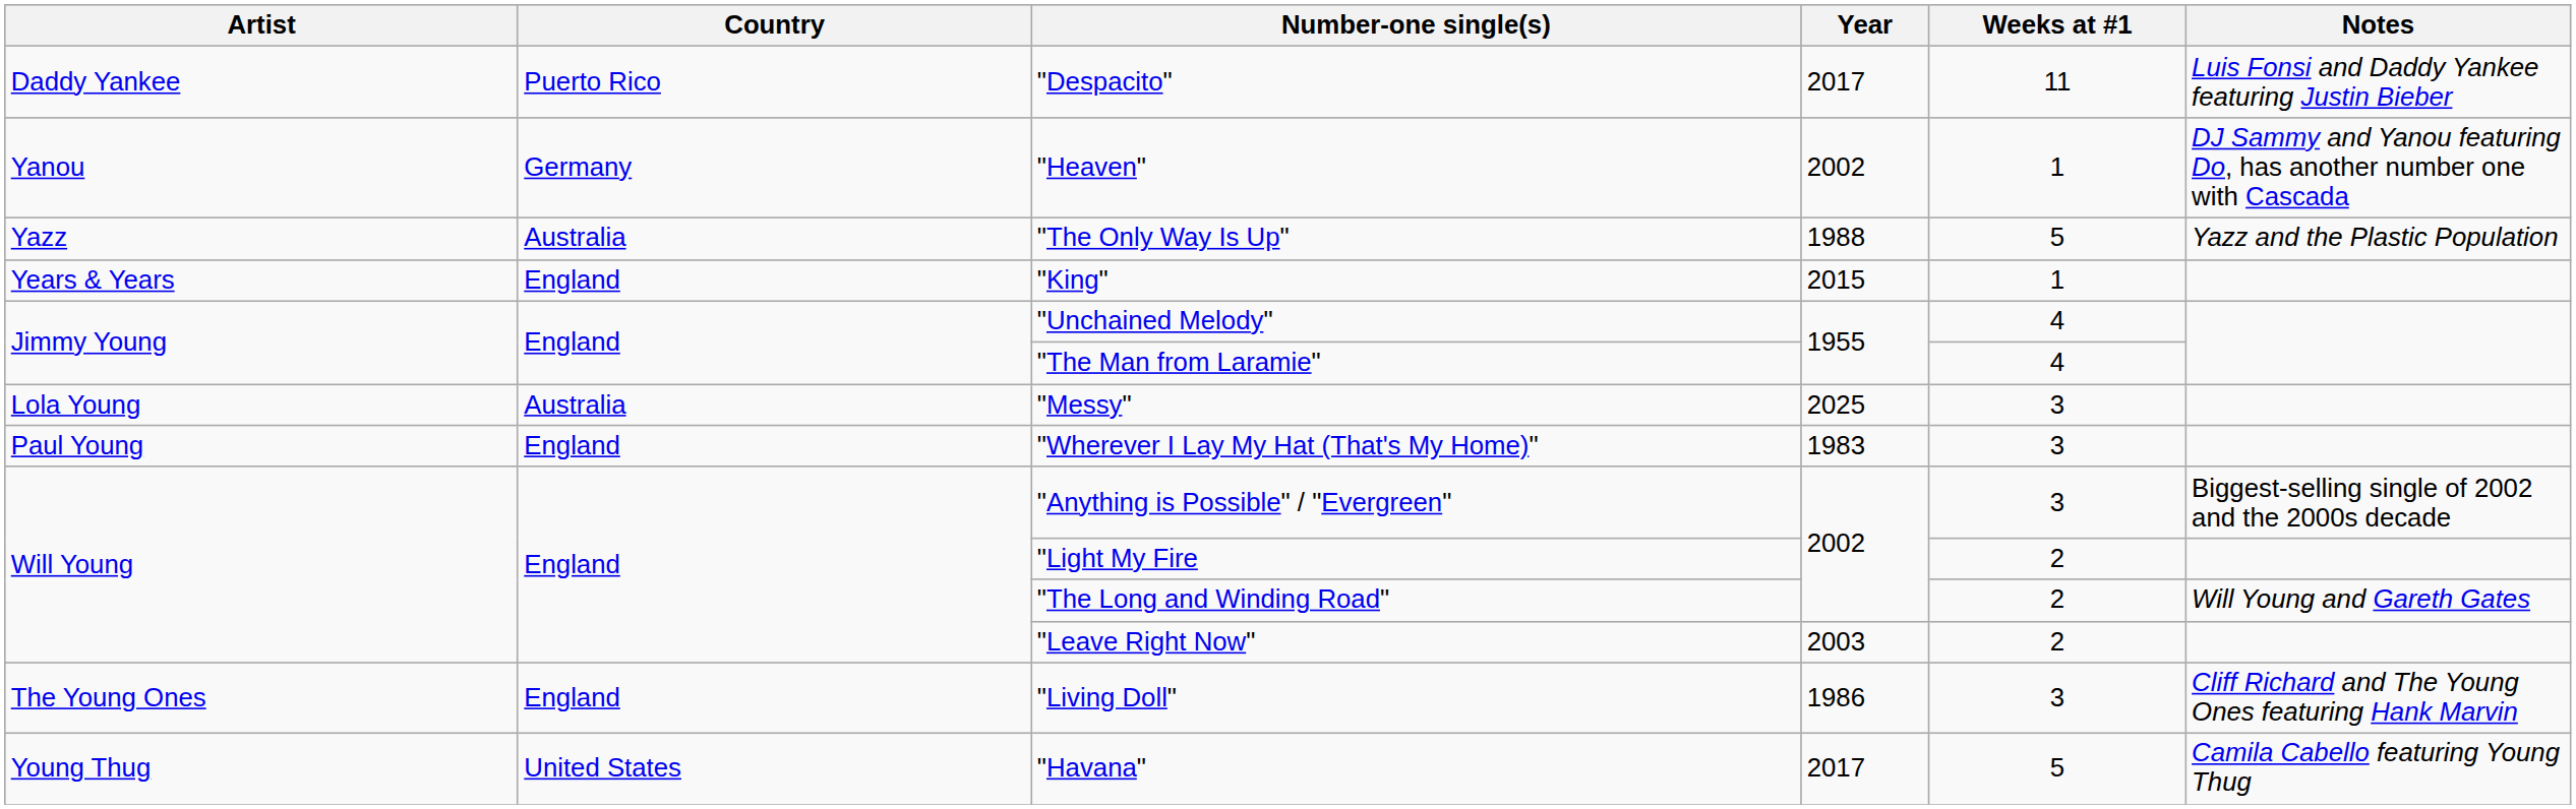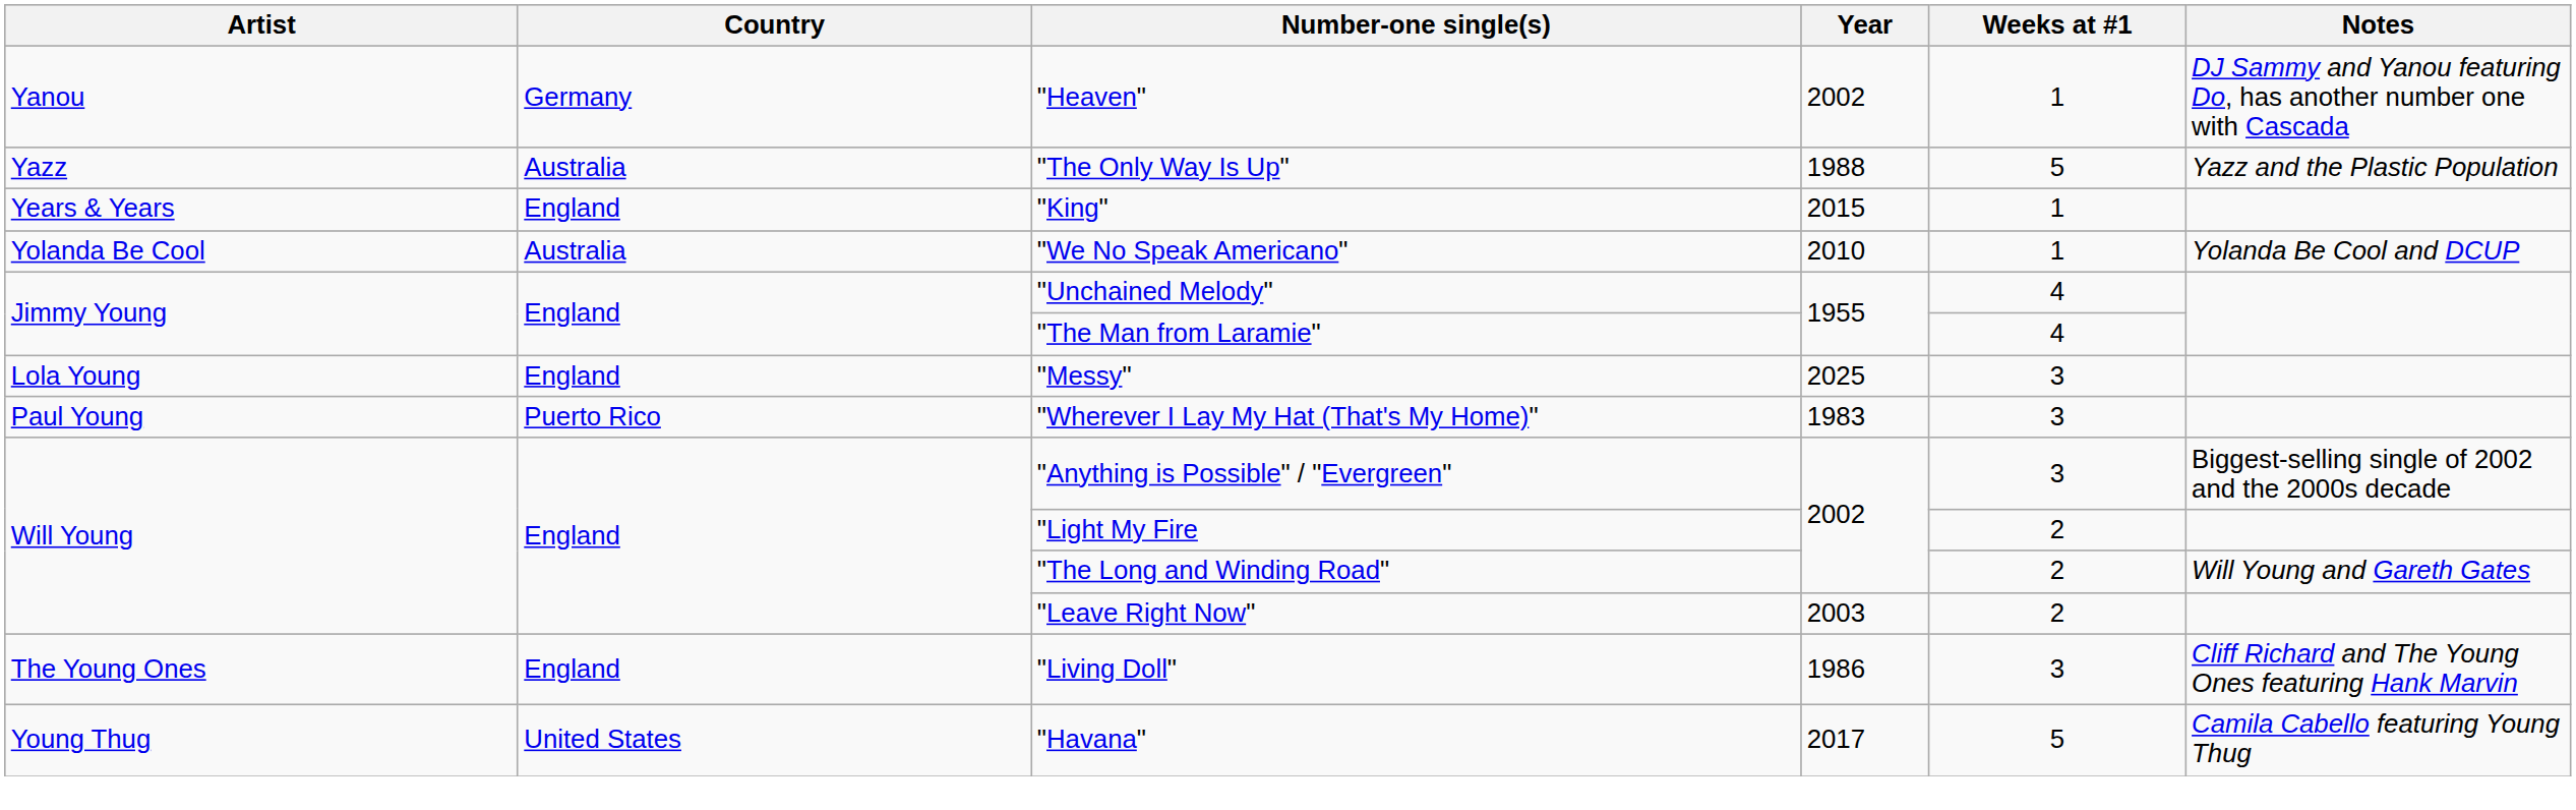- row: Daddy Yankee | Puerto Rico | "Despacito" | 2017 | 11 | Luis Fonsi and Daddy Yankee featuring Justin Bieber
+ row: Yolanda Be Cool | Australia | "We No Speak Americano" | 2010 | 1 | Yolanda Be Cool and DCUP
"Messy" | Country: Australia -> England
"Wherever I Lay My Hat (That's My Home)" | Country: England -> Puerto Rico
